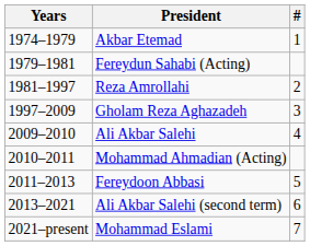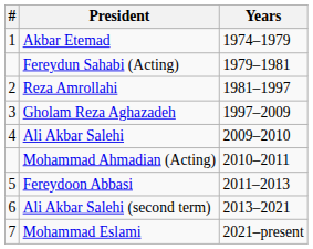columns swapped: # <-> Years
